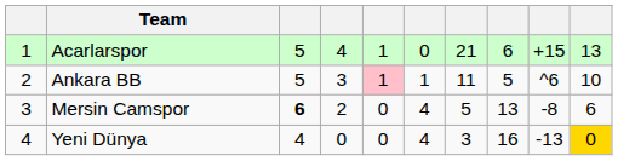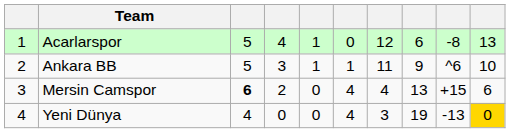Acarlarspor | column 7: 21 -> 12
Acarlarspor | column 9: +15 -> -8
Ankara BB | column 5: pink background -> no background
Ankara BB | column 8: 5 -> 9
Mersin Camspor | column 7: 5 -> 4
Mersin Camspor | column 9: -8 -> +15
Yeni Dünya | column 8: 16 -> 19
